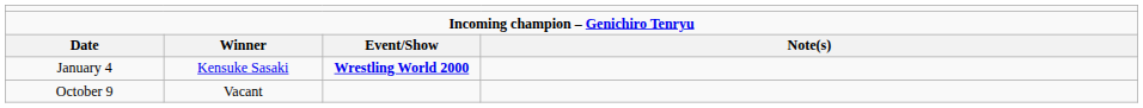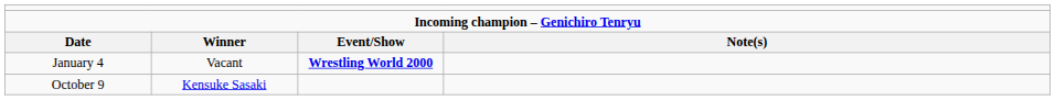January 4 | column 2: Kensuke Sasaki -> Vacant
October 9 | column 2: Vacant -> Kensuke Sasaki
